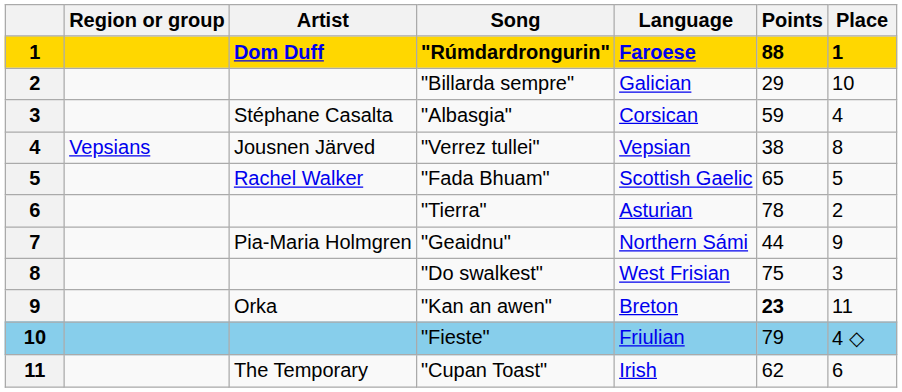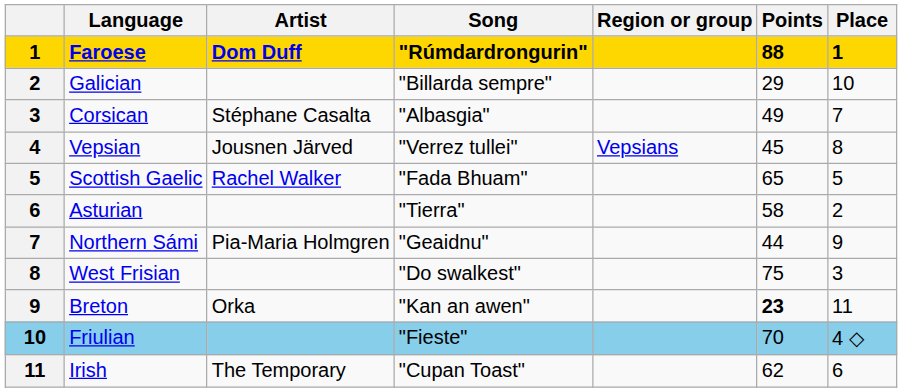columns swapped: Region or group <-> Language
"Albasgia" | Points: 59 -> 49
"Albasgia" | Place: 4 -> 7
"Verrez tullei" | Points: 38 -> 45
"Tierra" | Points: 78 -> 58
"Fieste" | Points: 79 -> 70
